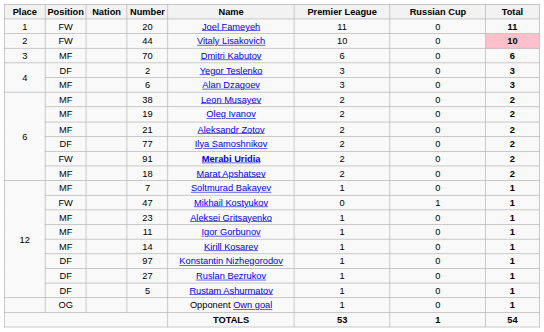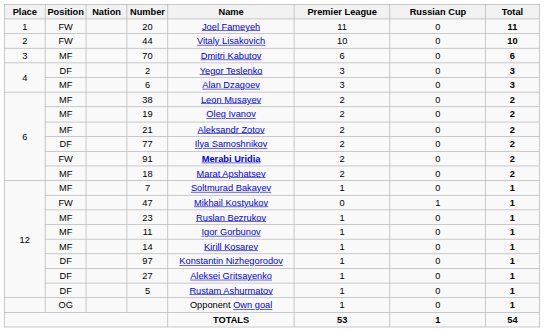44 | Total: pink background -> no background
23 | Name: Aleksei Gritsayenko -> Ruslan Bezrukov
27 | Name: Ruslan Bezrukov -> Aleksei Gritsayenko
